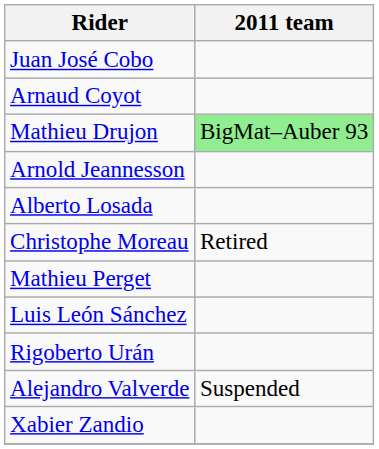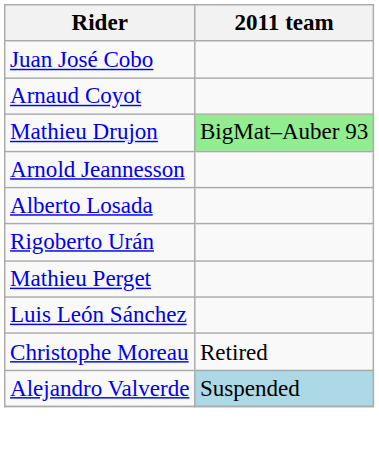rows swapped: Christophe Moreau <-> Rigoberto Urán
Alejandro Valverde | 2011 team: no background -> lightblue background
- row: Xabier Zandio
